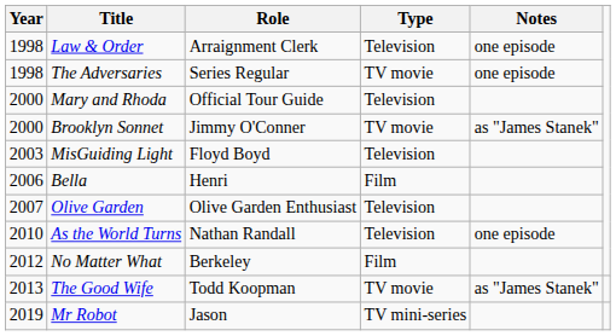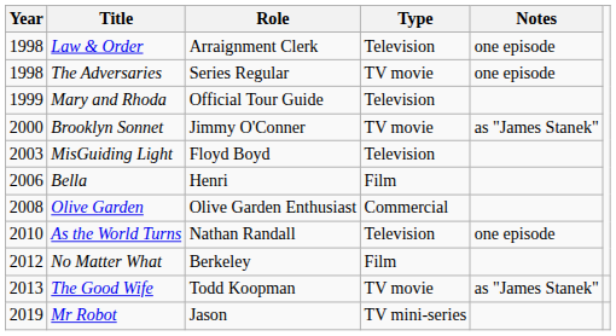Mary and Rhoda | Year: 2000 -> 1999
Olive Garden | Year: 2007 -> 2008
Olive Garden | Type: Television -> Commercial
